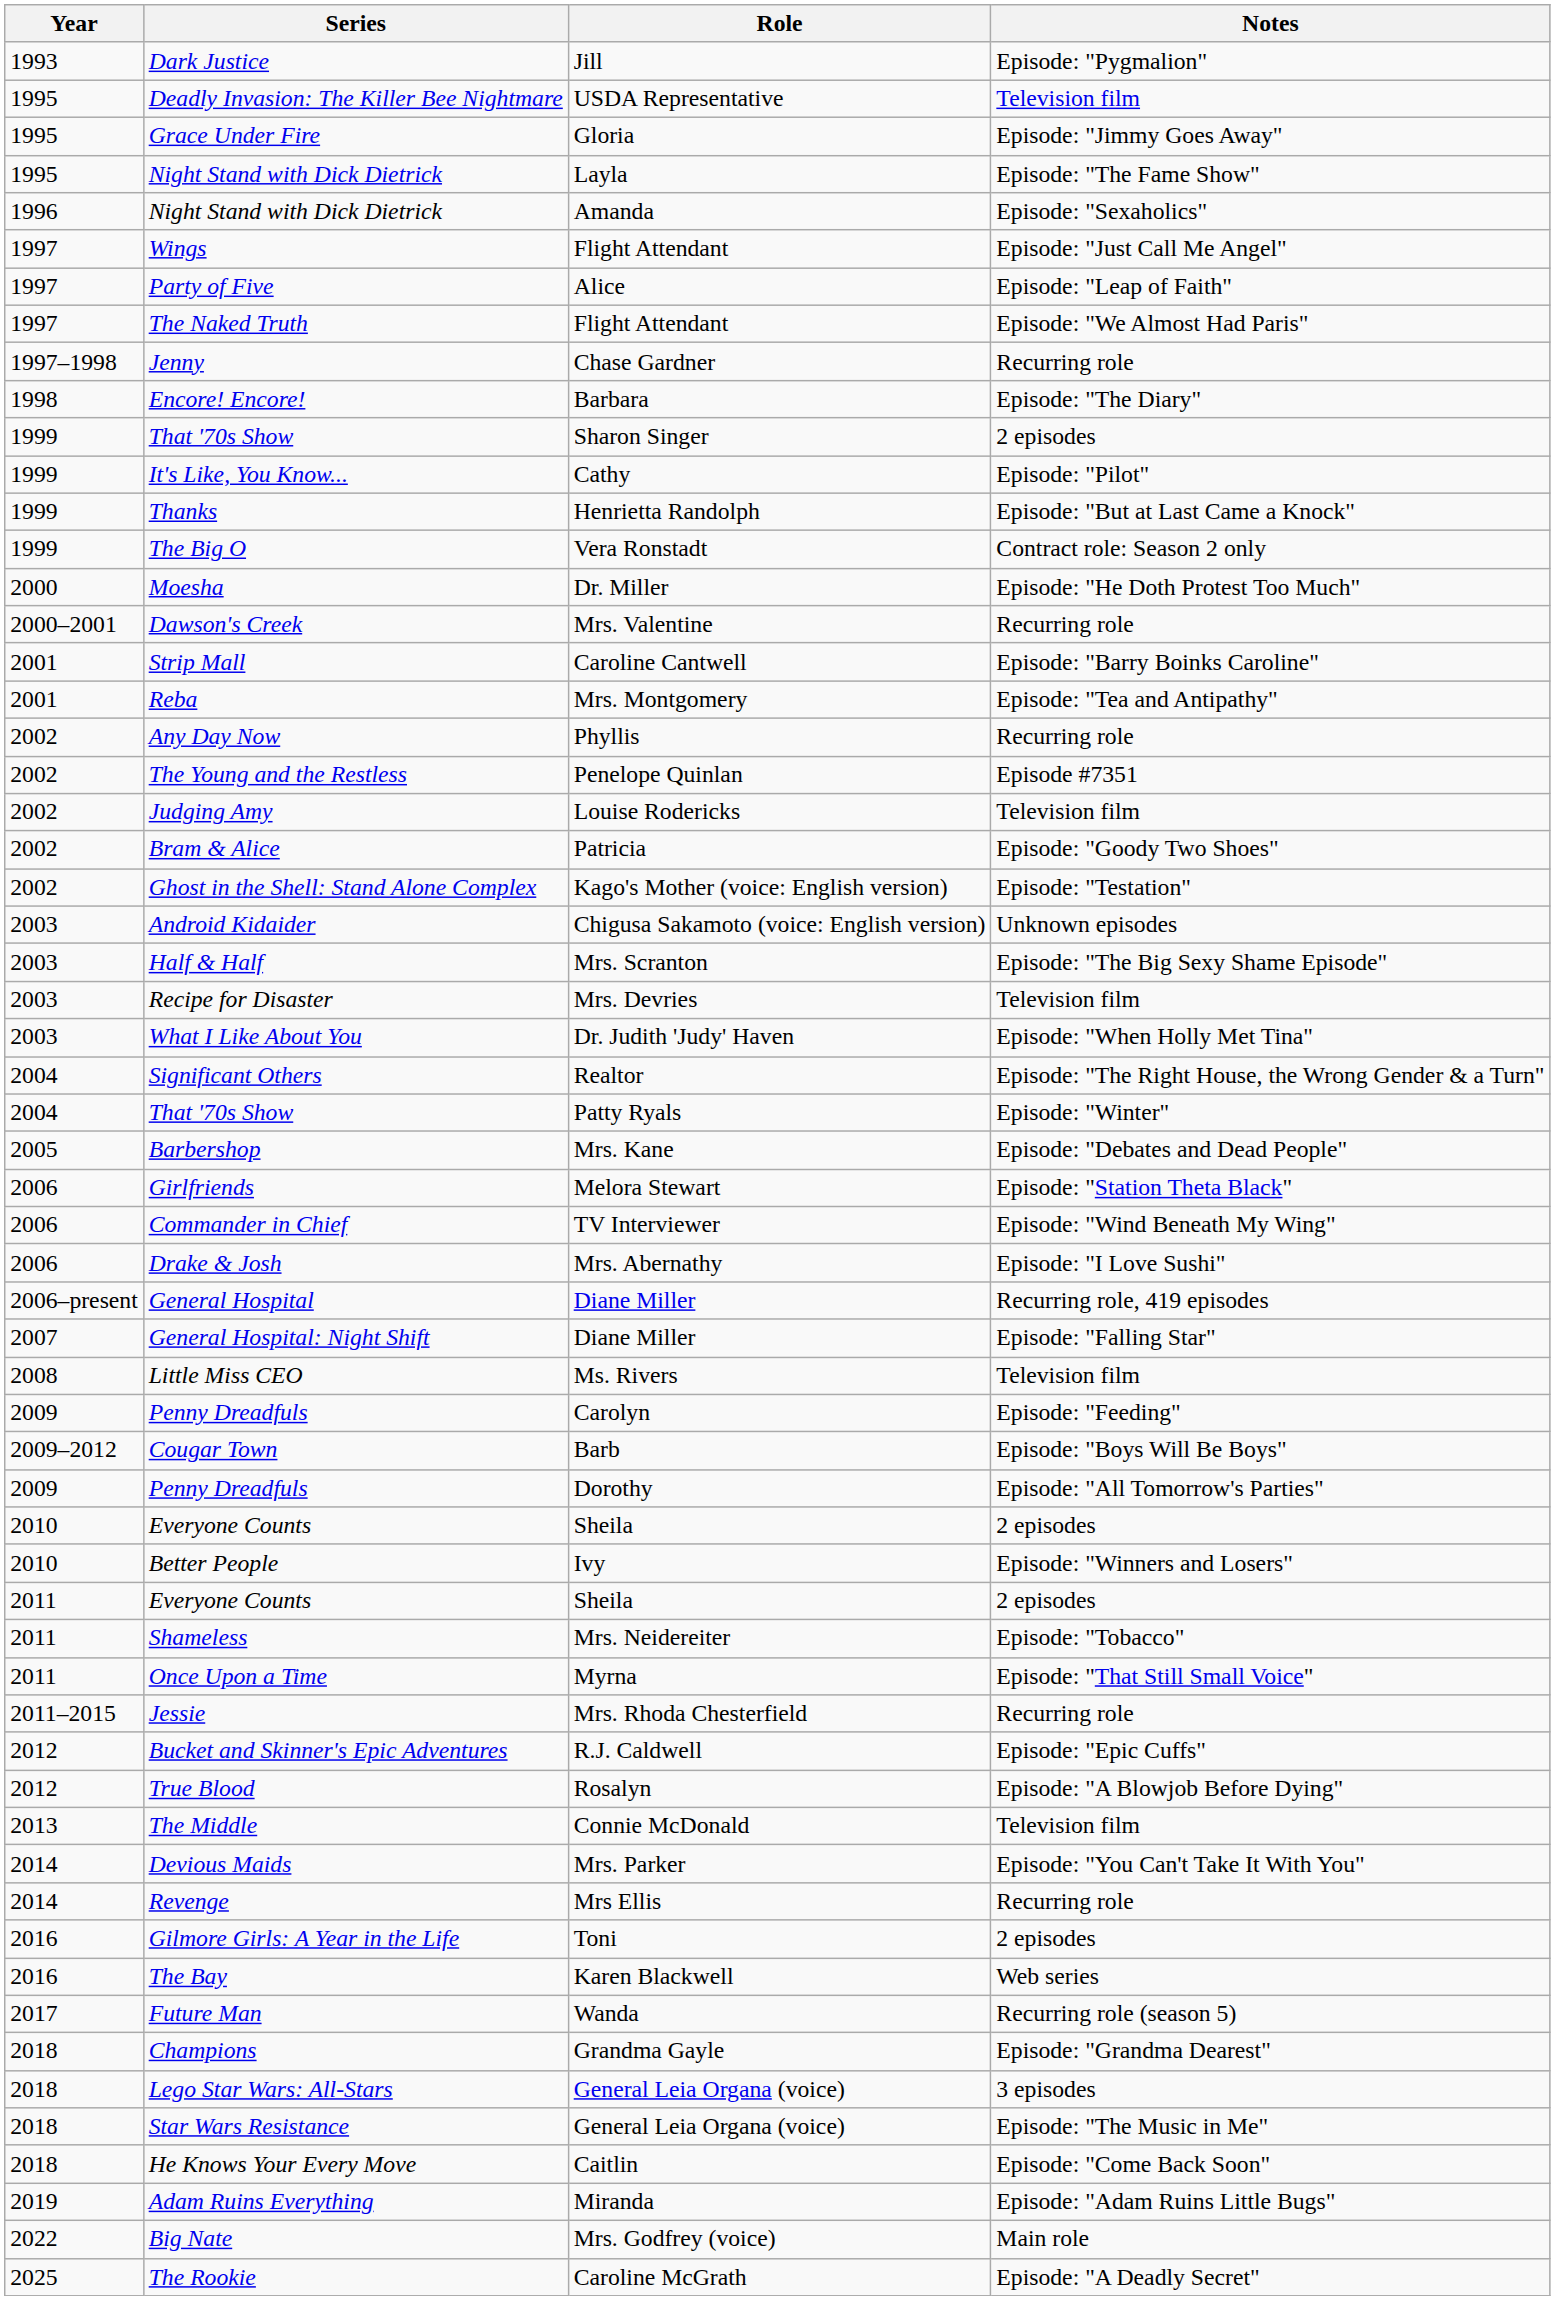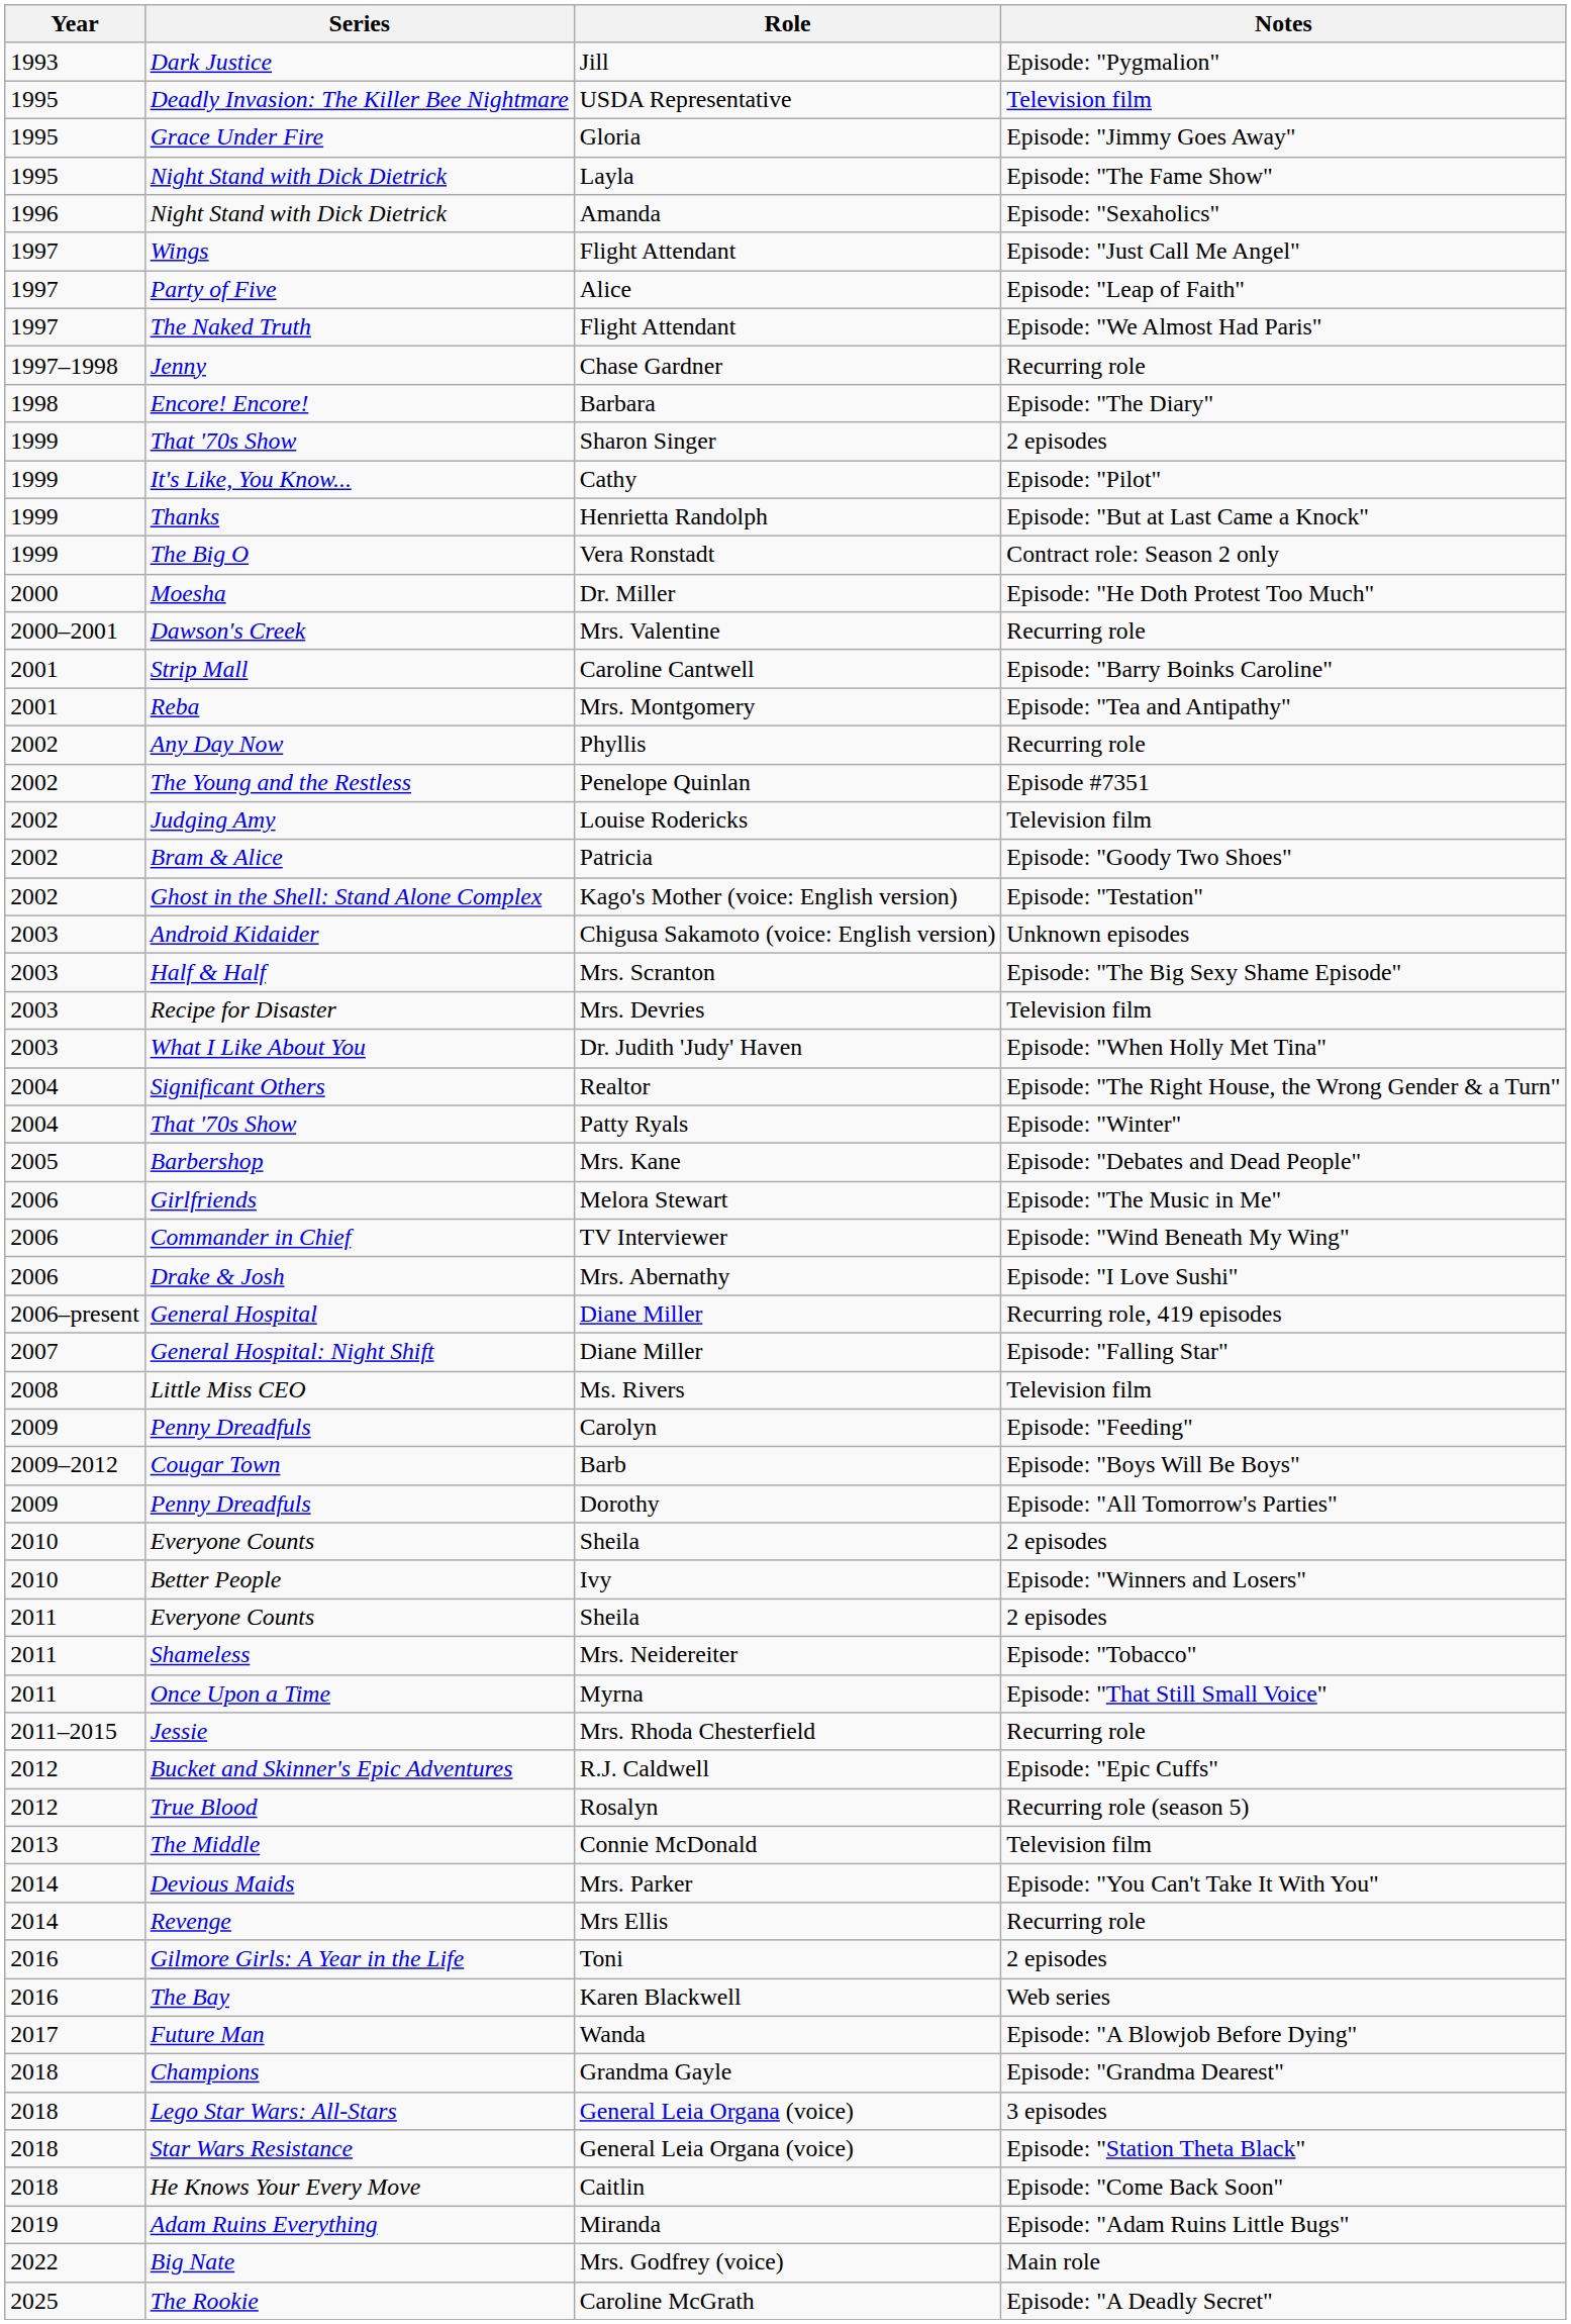Girlfriends | Notes: Episode: "Station Theta Black" -> Episode: "The Music in Me"
True Blood | Notes: Episode: "A Blowjob Before Dying" -> Recurring role (season 5)
Future Man | Notes: Recurring role (season 5) -> Episode: "A Blowjob Before Dying"
Star Wars Resistance | Notes: Episode: "The Music in Me" -> Episode: "Station Theta Black"
